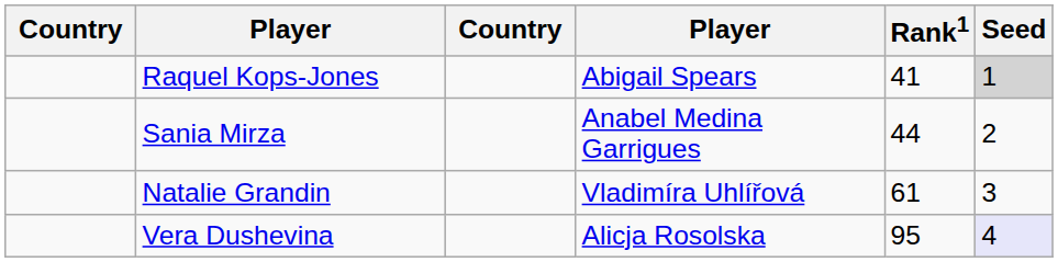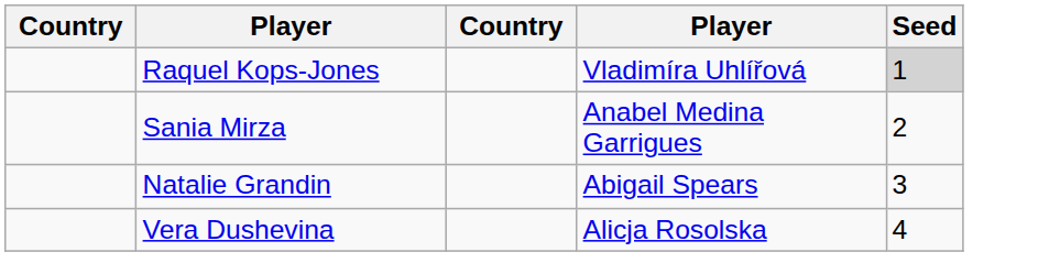- column: Rank1 | 41 | 44 | 61 | 95
Raquel Kops-Jones | column 4: Abigail Spears -> Vladimíra Uhlířová
Natalie Grandin | column 4: Vladimíra Uhlířová -> Abigail Spears
Vera Dushevina | Seed: lavender background -> no background
